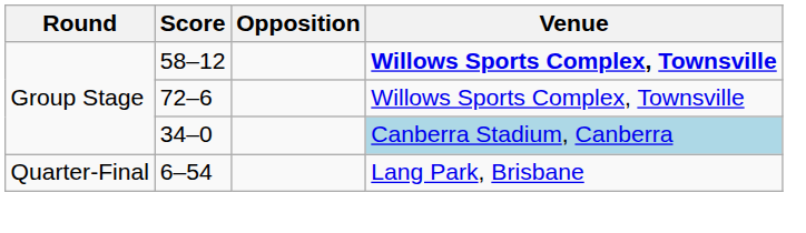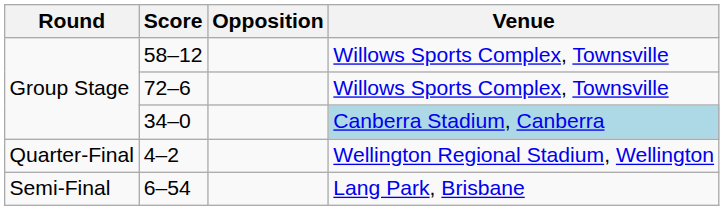58–12 | Venue: bold -> normal
+ row: Quarter-Final | 4–2 | Wellington Regional Stadium, Wellington
6–54 | Round: Quarter-Final -> Semi-Final
